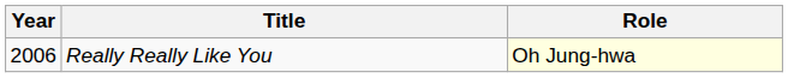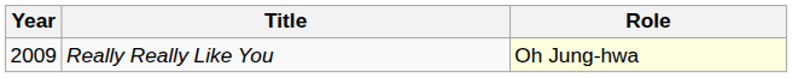Really Really Like You | Year: 2006 -> 2009
